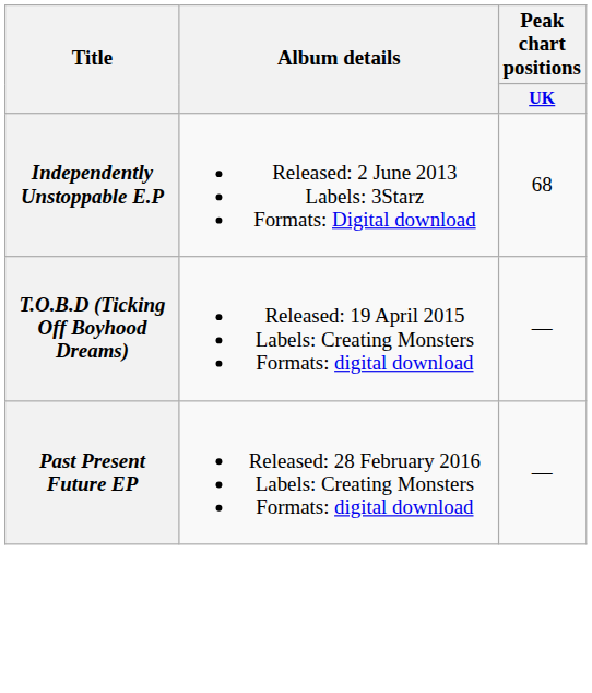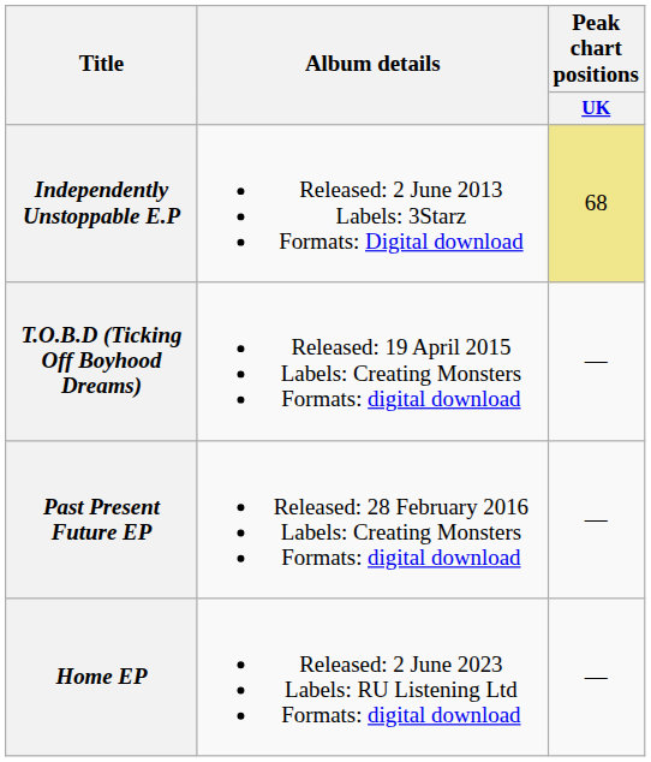Independently Unstoppable E.P | Peak chart positions / UK: no background -> khaki background
+ row: Home EP | Released: 2 June 2023 Labels: RU Listening Ltd Formats: digital download | —
